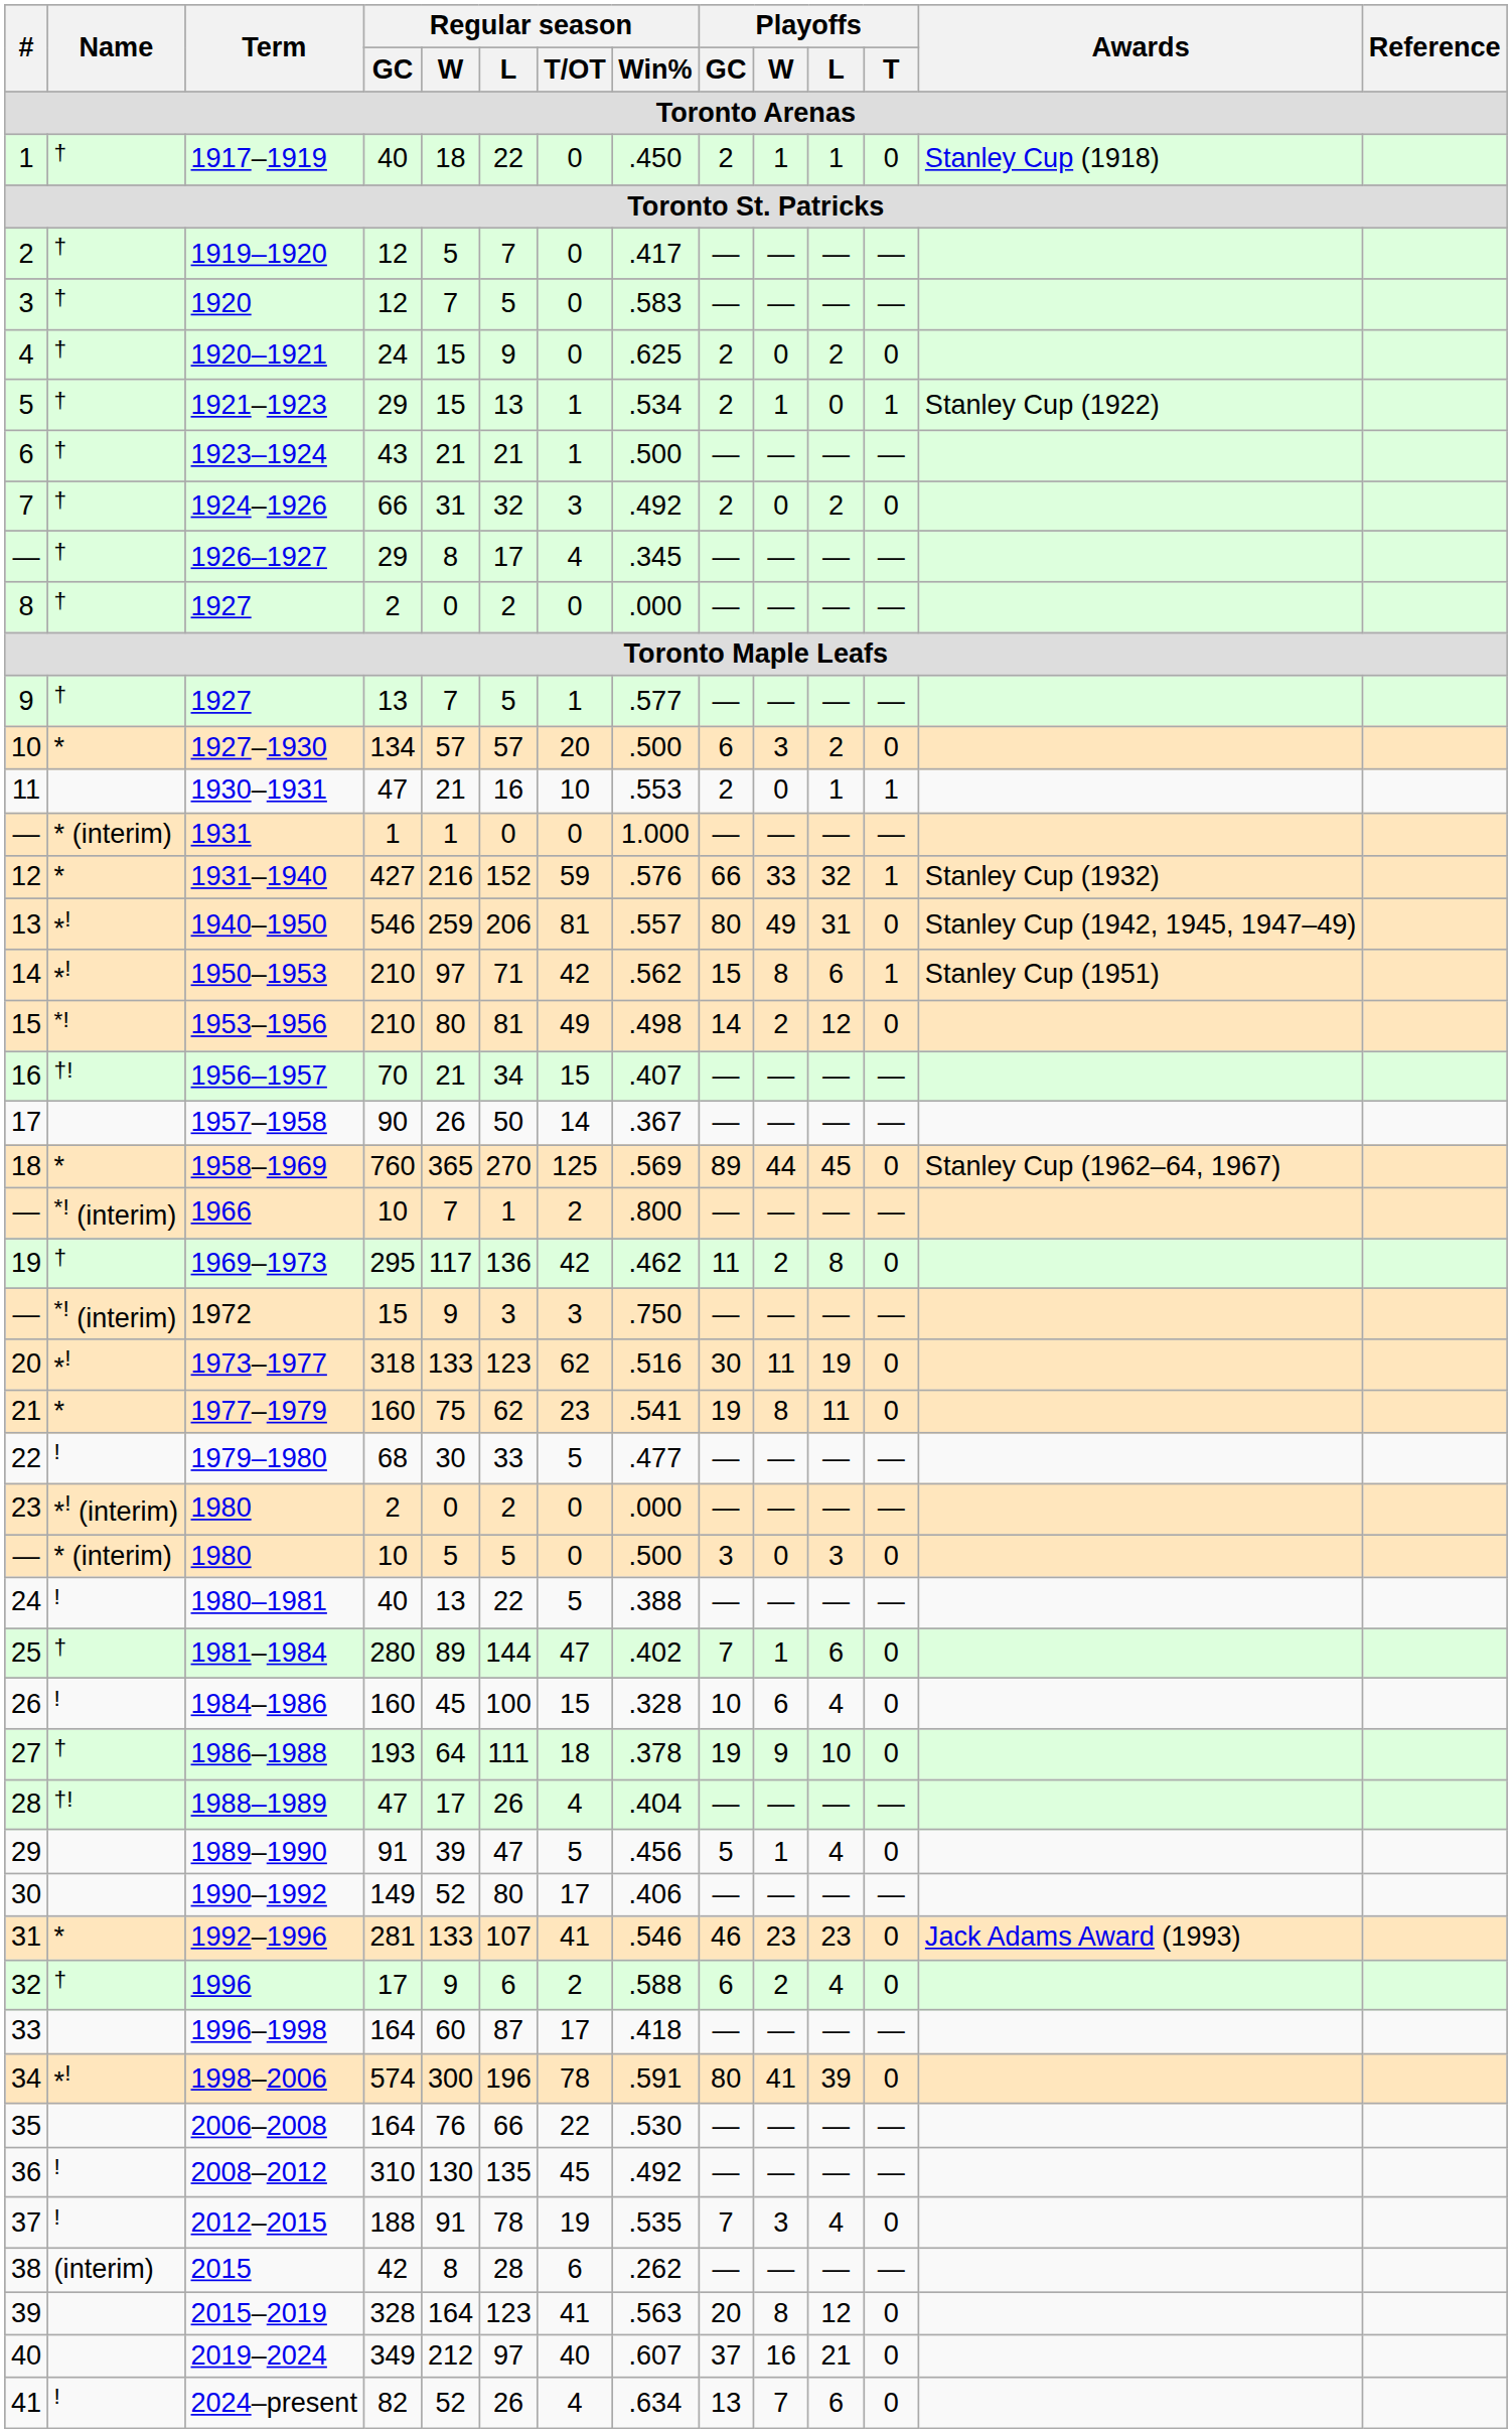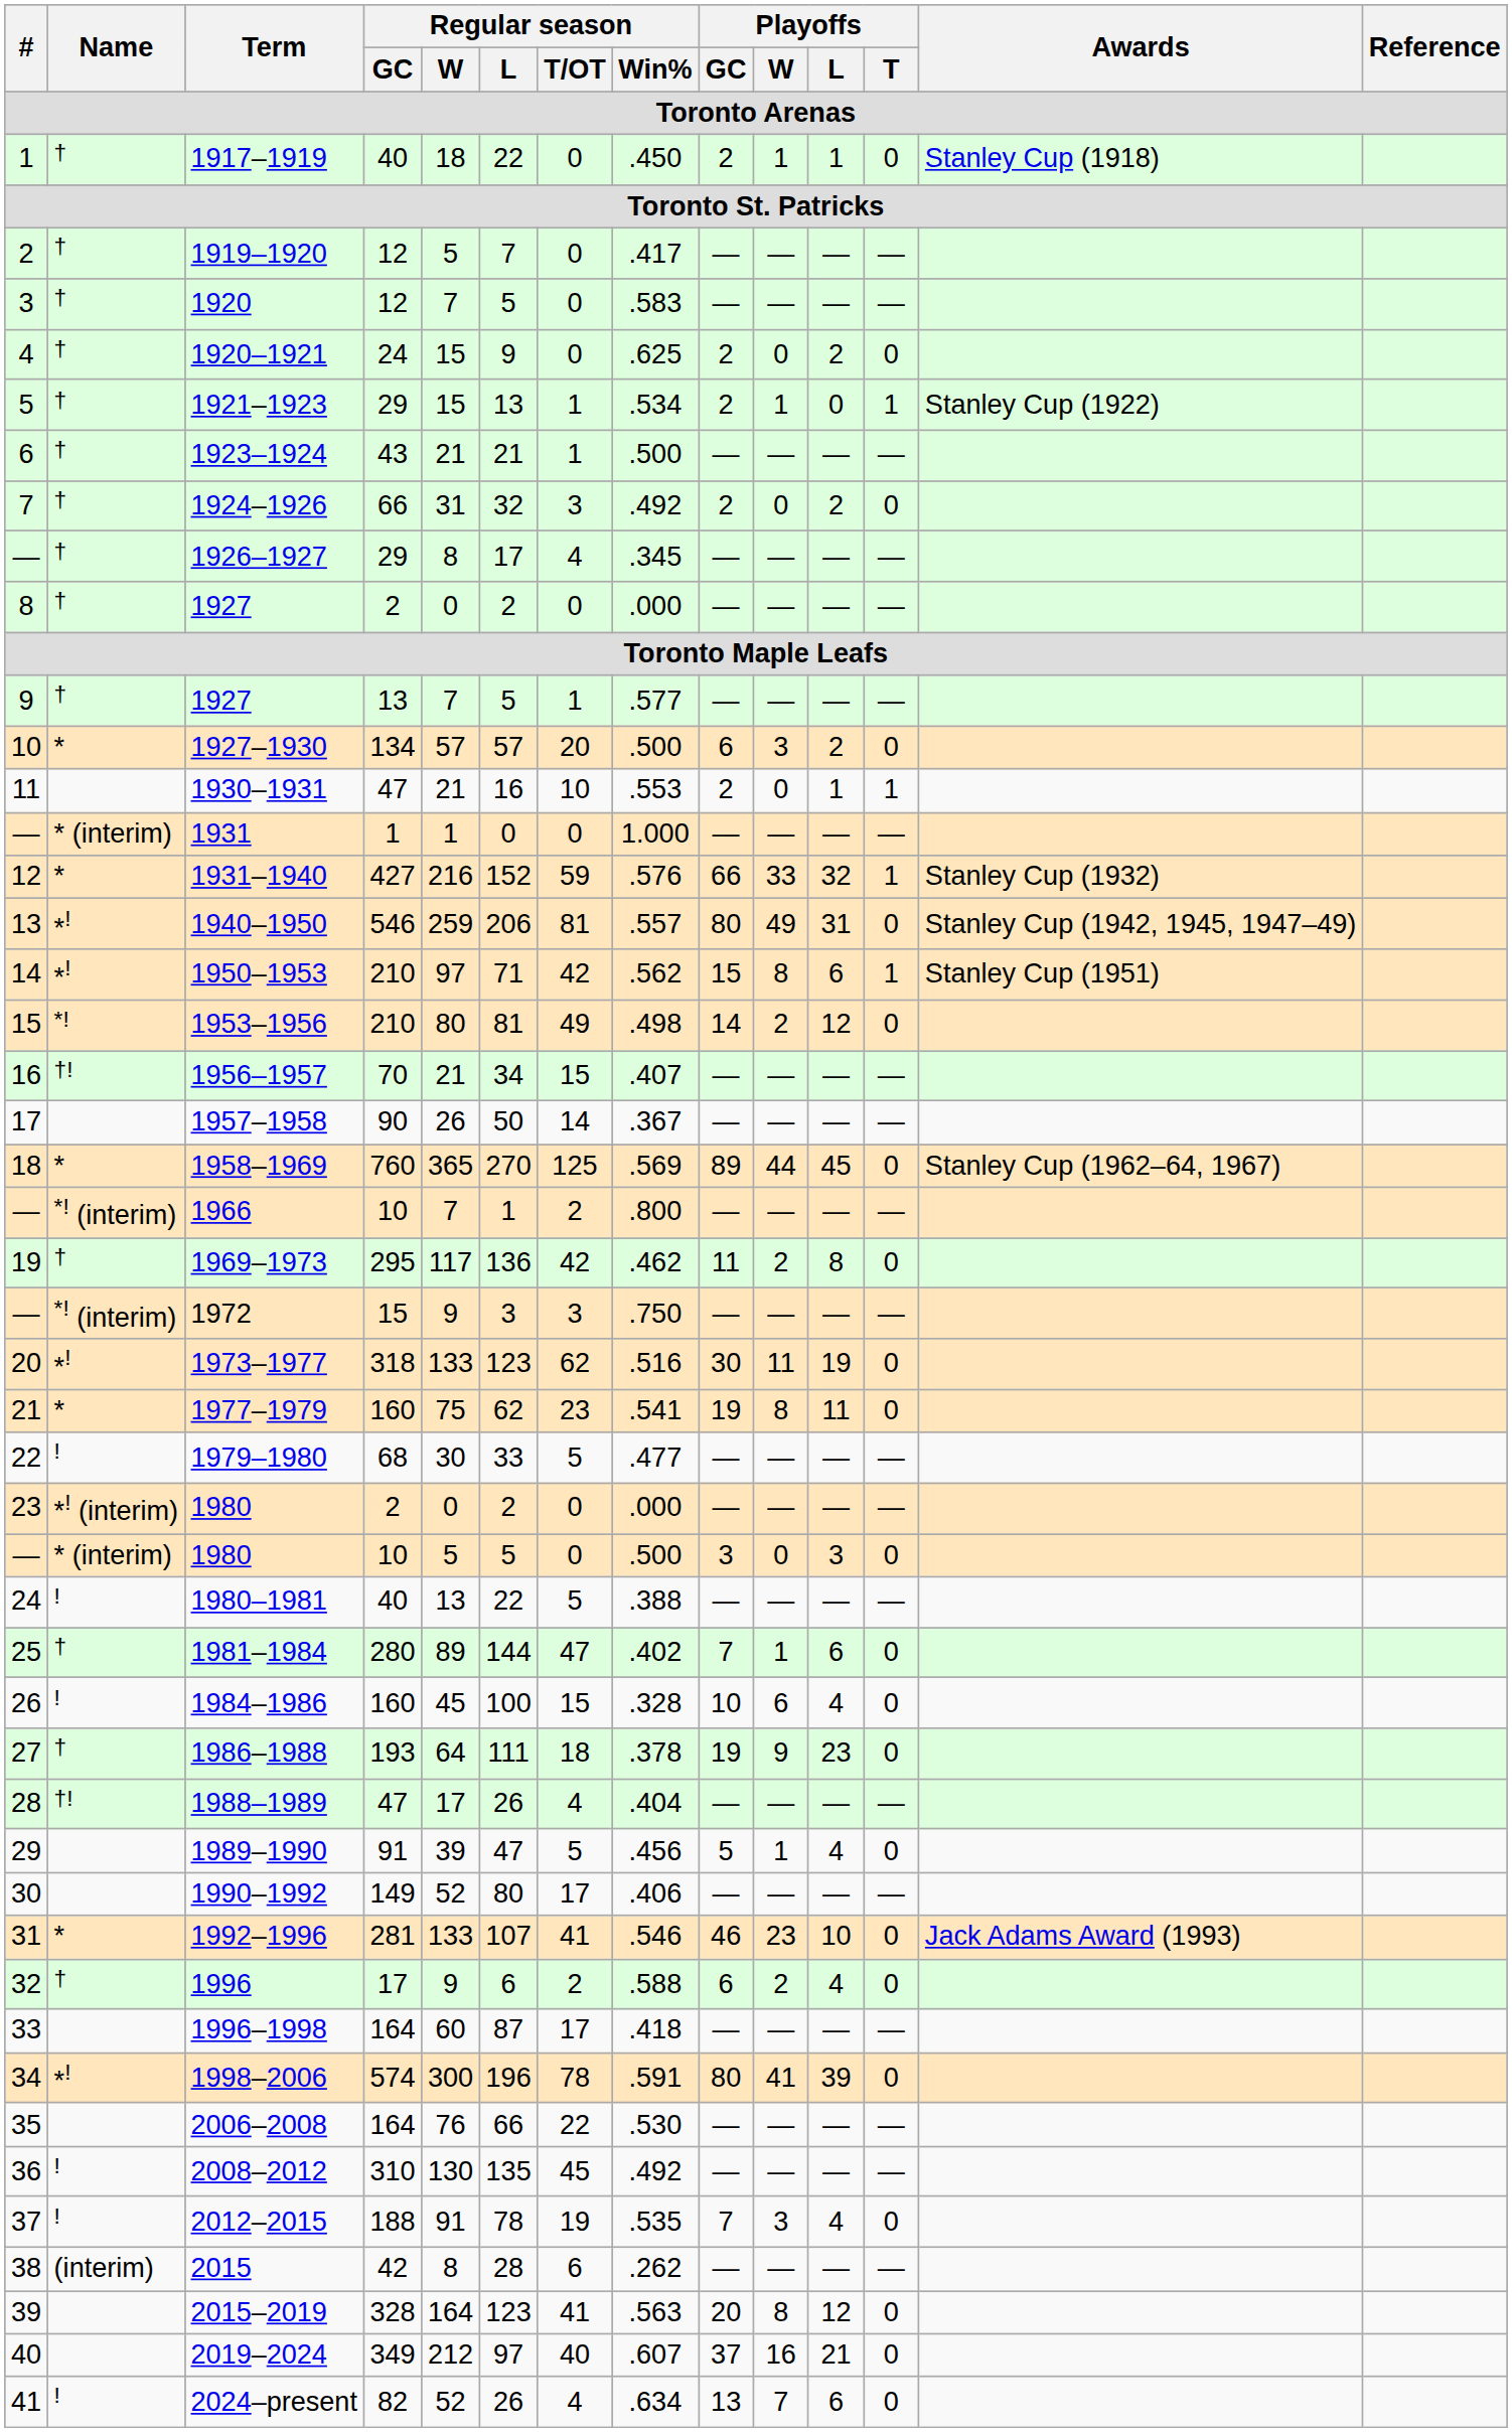1986–1988 | Playoffs / L: 10 -> 23
1992–1996 | Playoffs / L: 23 -> 10
